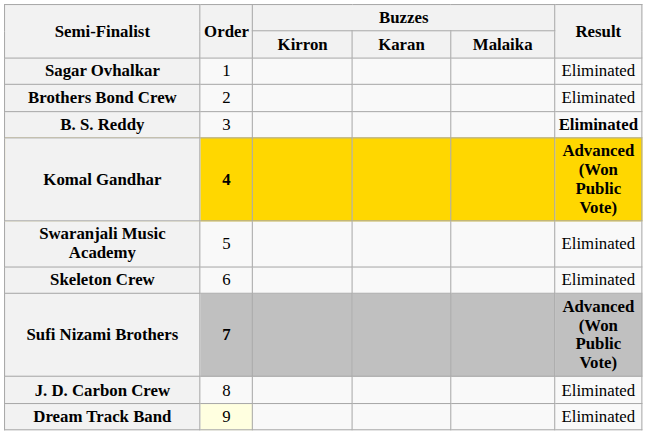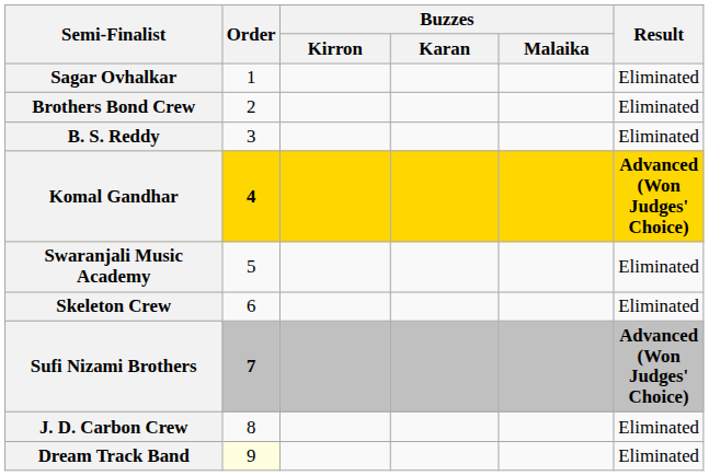B. S. Reddy | Result: bold -> normal
Komal Gandhar | Result: Advanced (Won Public Vote) -> Advanced (Won Judges' Choice)
Sufi Nizami Brothers | Result: Advanced (Won Public Vote) -> Advanced (Won Judges' Choice)
